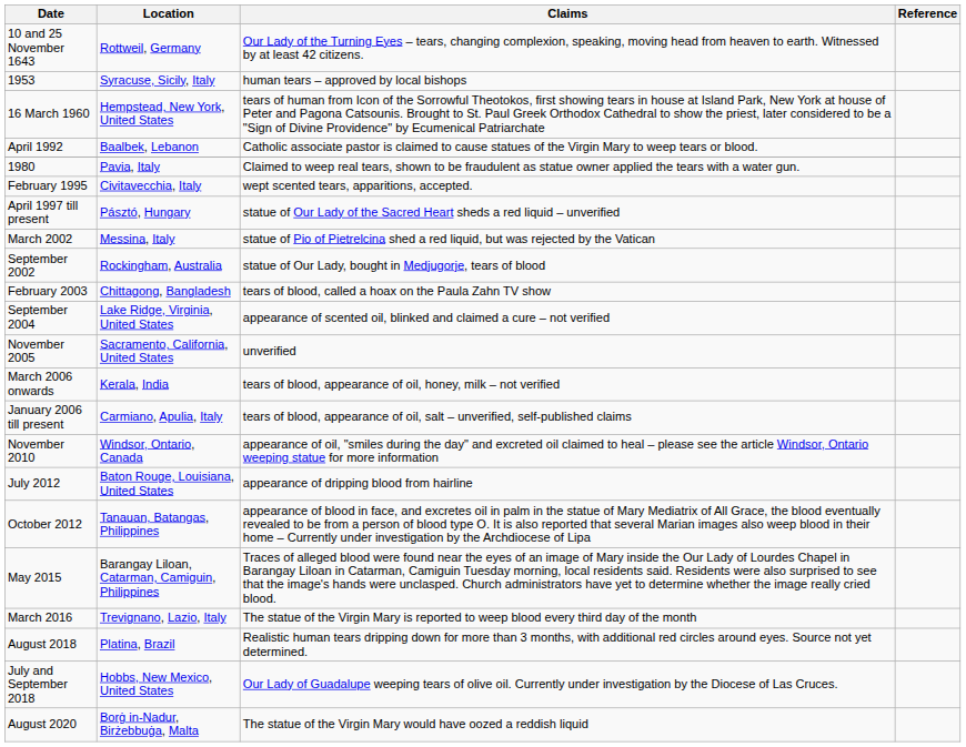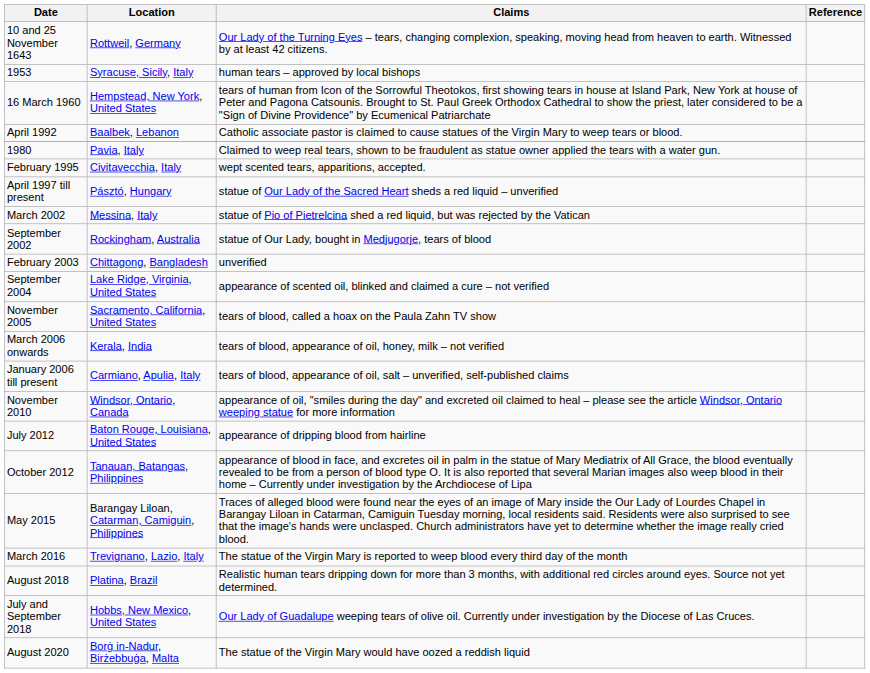February 2003 | Claims: tears of blood, called a hoax on the Paula Zahn TV show -> unverified
November 2005 | Claims: unverified -> tears of blood, called a hoax on the Paula Zahn TV show
